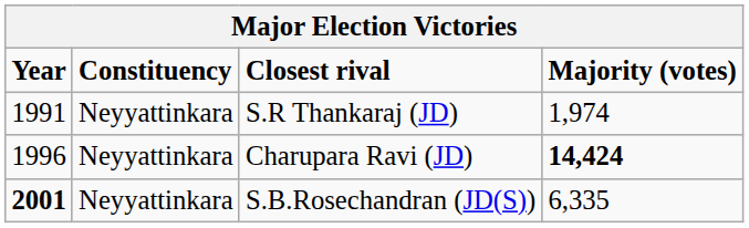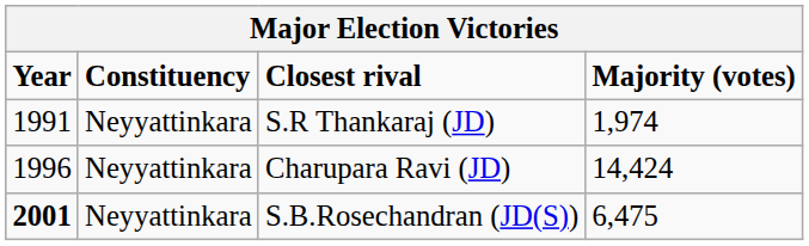Charupara Ravi (JD) | Majority (votes): bold -> normal
S.B.Rosechandran (JD(S)) | Majority (votes): 6,335 -> 6,475
